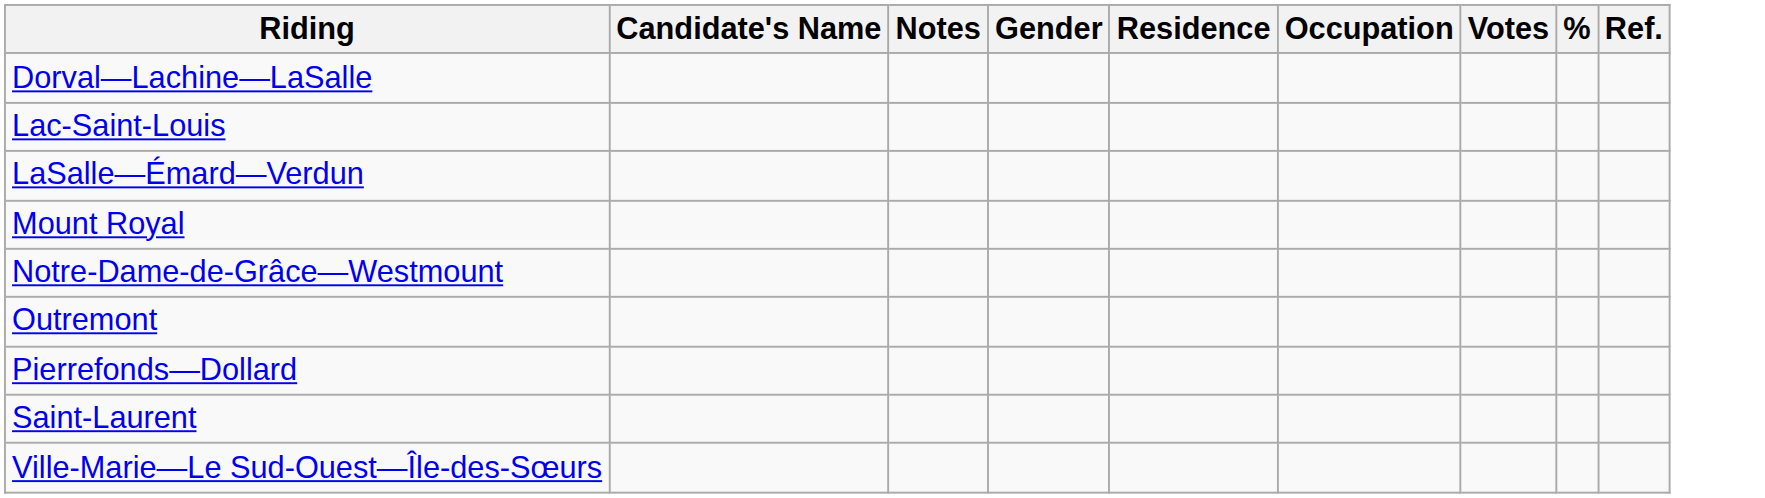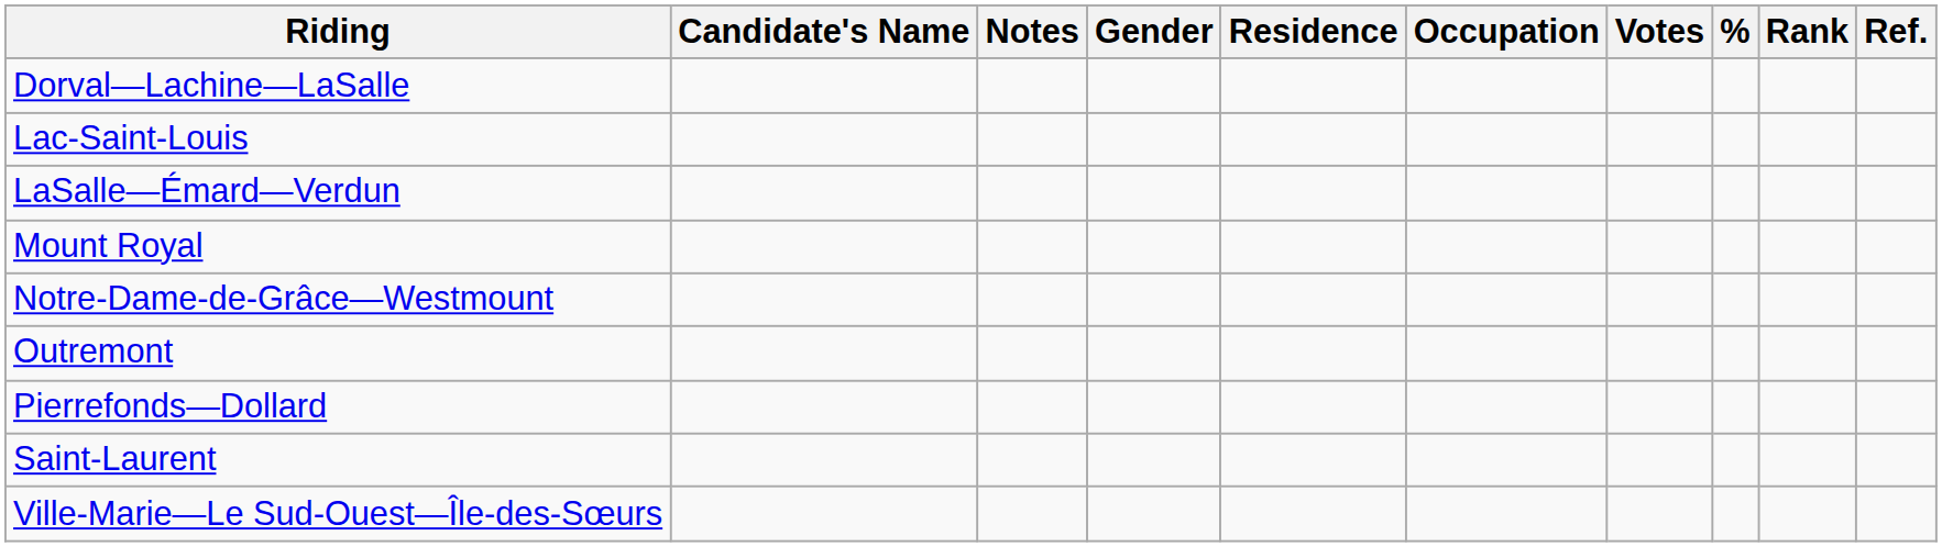+ column: Rank
